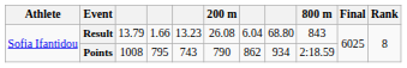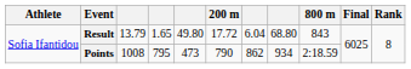Result | column 4: 1.66 -> 1.65
Result | column 5: 13.23 -> 49.80
Result | 200 m: 26.08 -> 17.72
Points | column 5: 743 -> 473
